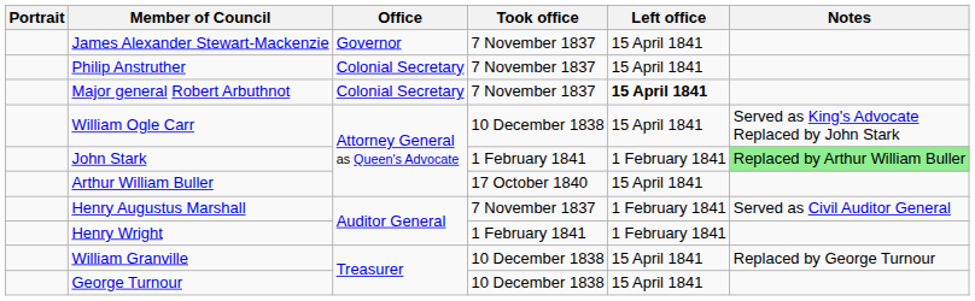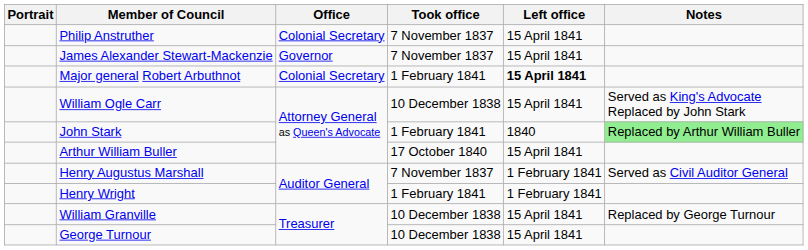rows swapped: James Alexander Stewart-Mackenzie <-> Philip Anstruther
Major general Robert Arbuthnot | Took office: 7 November 1837 -> 1 February 1841
John Stark | Left office: 1 February 1841 -> 1840
